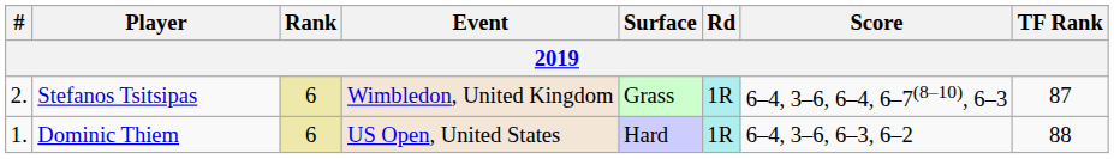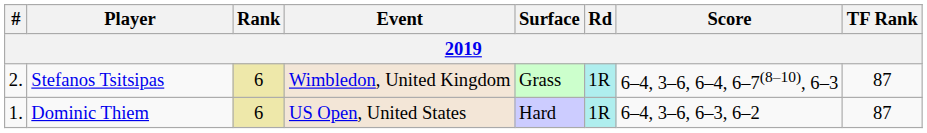Dominic Thiem | TF Rank: 88 -> 87
